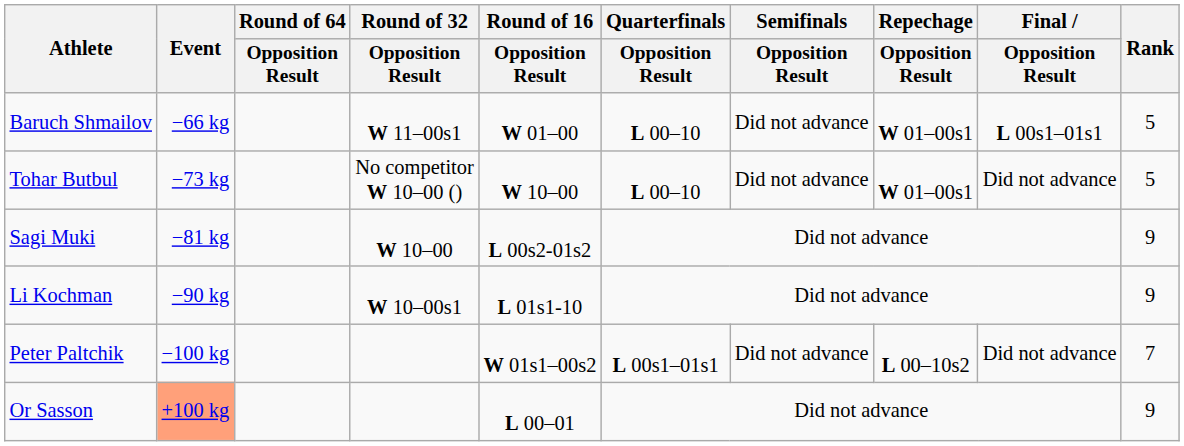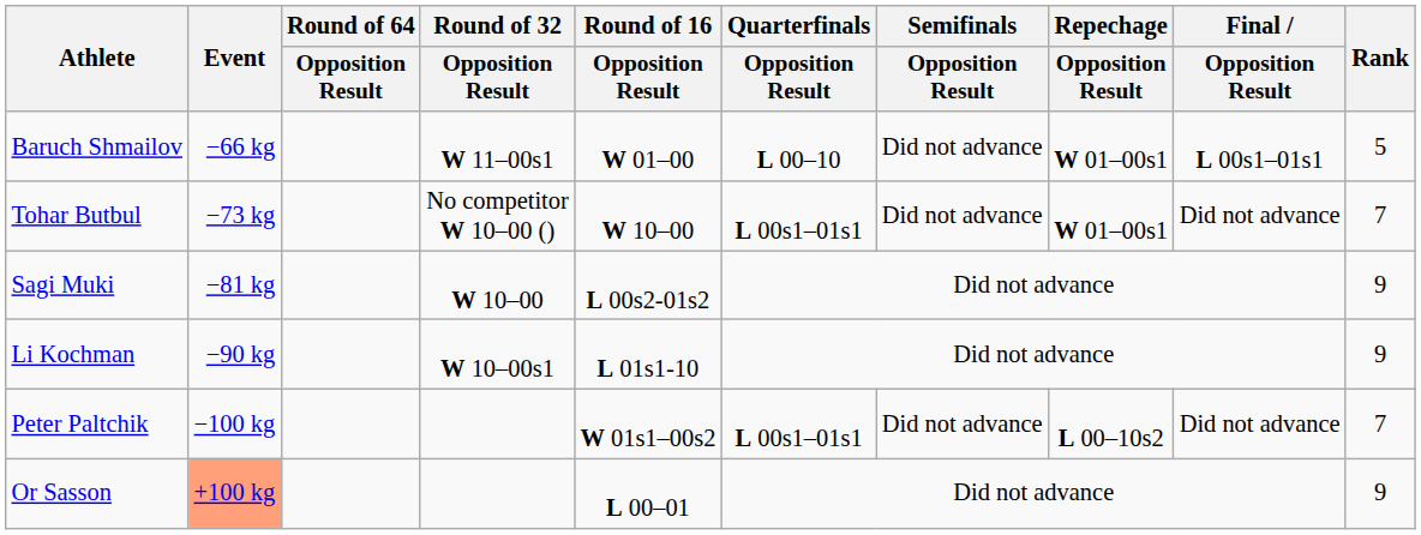Tohar Butbul | Quarterfinals / Opposition Result: L 00–10 -> L 00s1–01s1
Tohar Butbul | Rank: 5 -> 7
